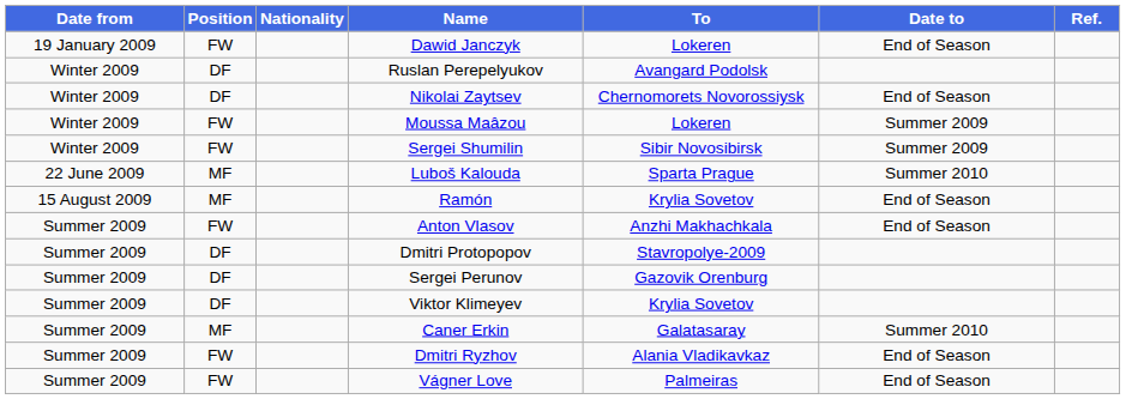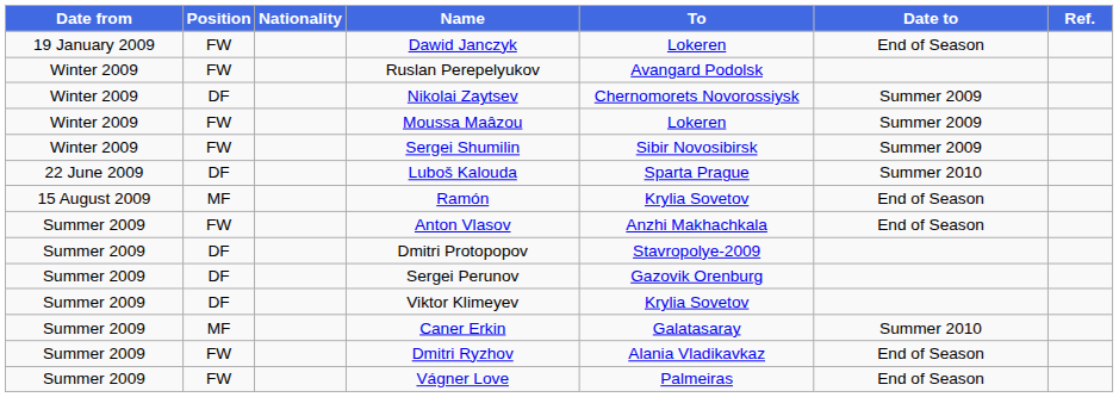Ruslan Perepelyukov | Position: DF -> FW
Nikolai Zaytsev | Date to: End of Season -> Summer 2009
Luboš Kalouda | Position: MF -> DF
